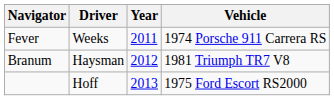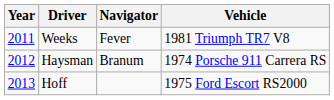columns swapped: Year <-> Navigator
Weeks | Vehicle: 1974 Porsche 911 Carrera RS -> 1981 Triumph TR7 V8
Haysman | Vehicle: 1981 Triumph TR7 V8 -> 1974 Porsche 911 Carrera RS
